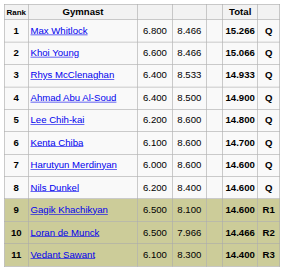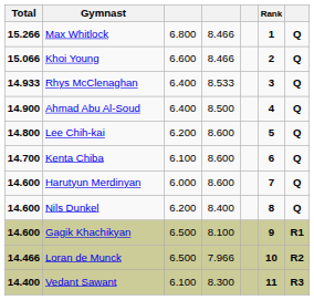columns swapped: Rank <-> Total
